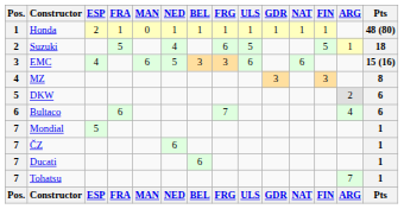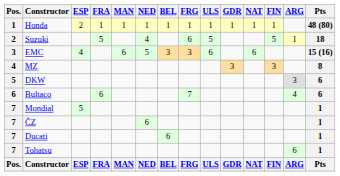Honda | MAN: 0 -> 1
DKW | ARG: 2 -> 3
Tohatsu | ARG: 7 -> 6
